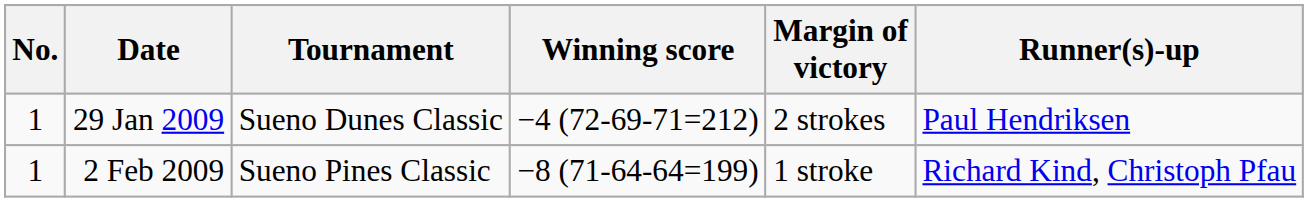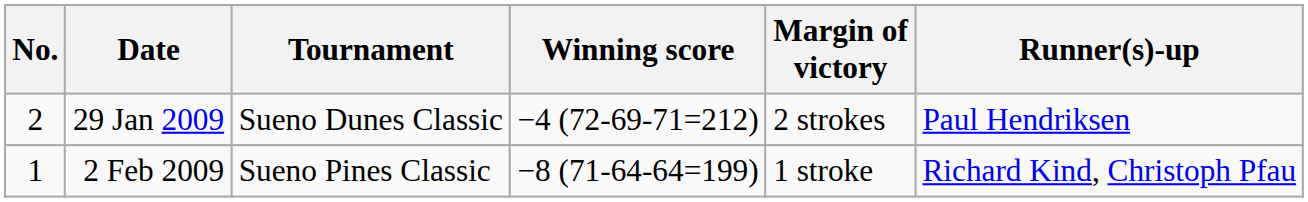29 Jan 2009 | No.: 1 -> 2
